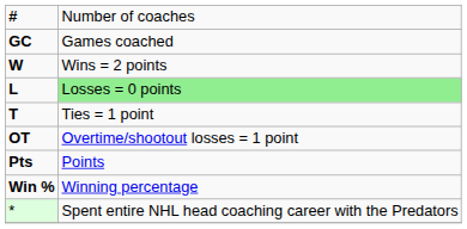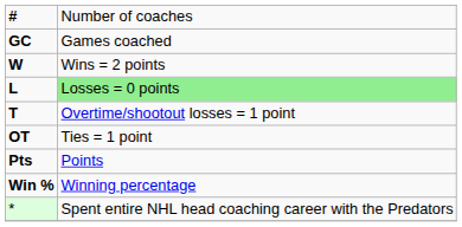T | column 2: Ties = 1 point -> Overtime/shootout losses = 1 point
OT | column 2: Overtime/shootout losses = 1 point -> Ties = 1 point
